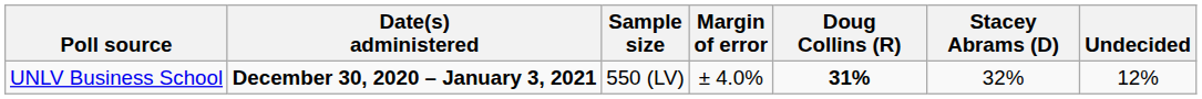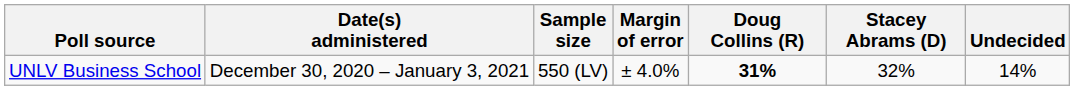UNLV Business School | Date(s) administered: bold -> normal
UNLV Business School | Undecided: 12% -> 14%
